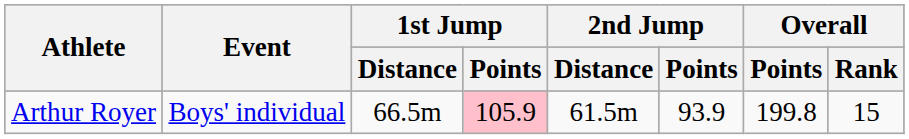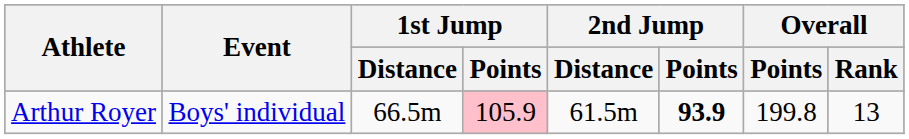Arthur Royer | 2nd Jump / Points: normal -> bold
Arthur Royer | Overall / Rank: 15 -> 13
